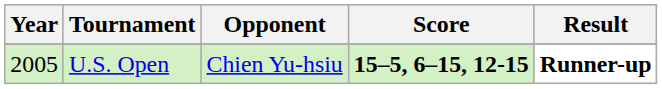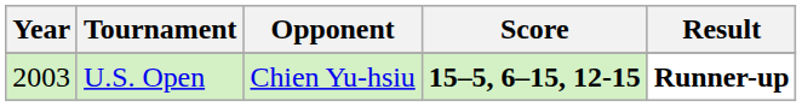U.S. Open | Year: 2005 -> 2003
